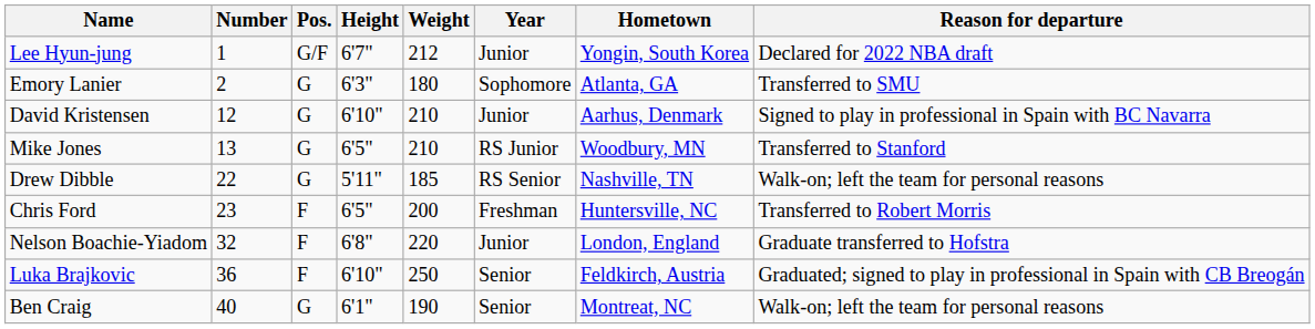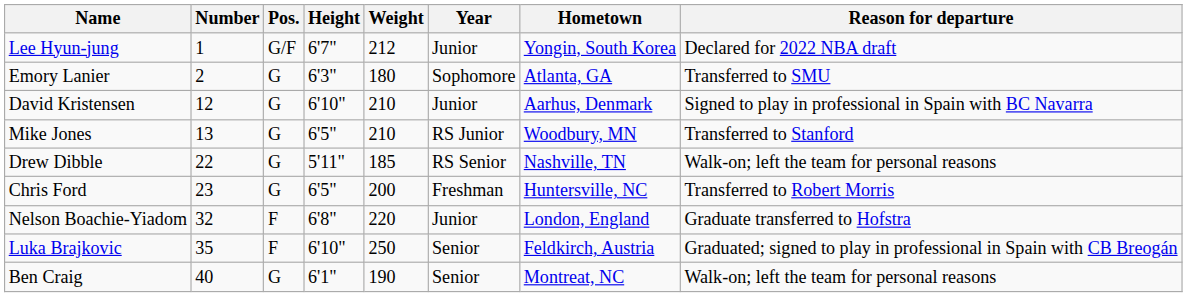Chris Ford | Pos.: F -> G
Luka Brajkovic | Number: 36 -> 35
